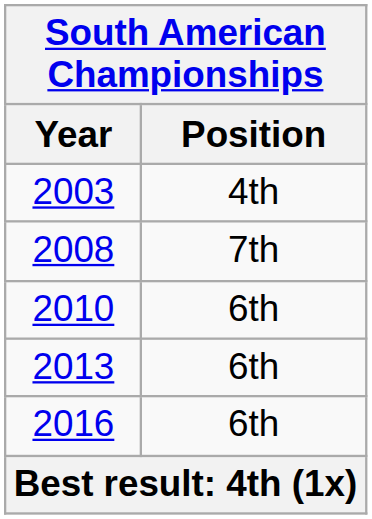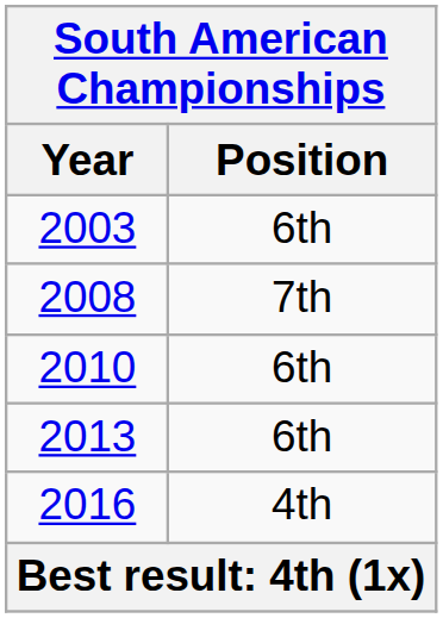2003 | Position: 4th -> 6th
2016 | Position: 6th -> 4th
